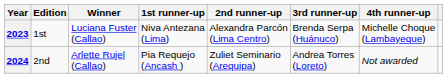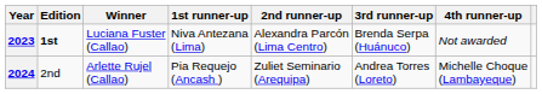2023 | Edition: normal -> bold
2023 | 4th runner-up: Michelle Choque (Lambayeque) -> Not awarded
2024 | 4th runner-up: Not awarded -> Michelle Choque (Lambayeque)
